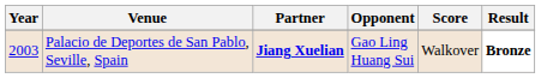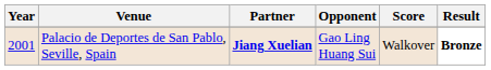Palacio de Deportes de San Pablo, Seville, Spain | Year: 2003 -> 2001
